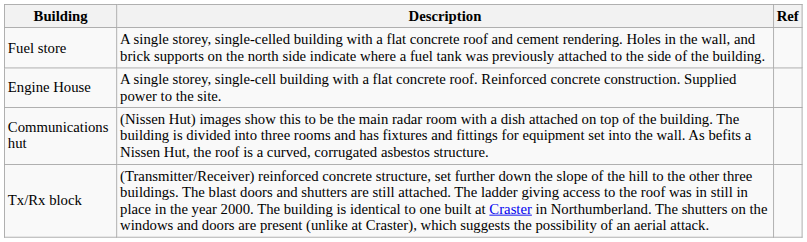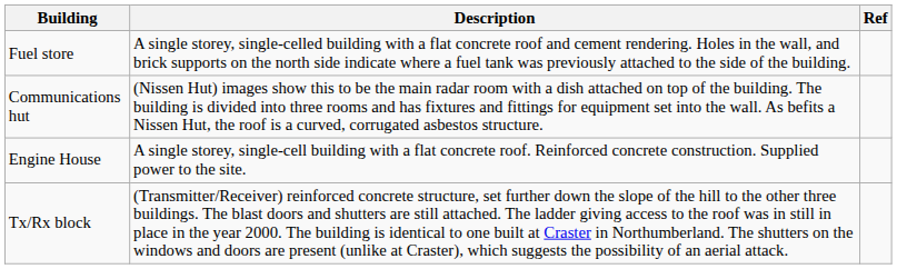rows swapped: Engine House <-> Communications hut
